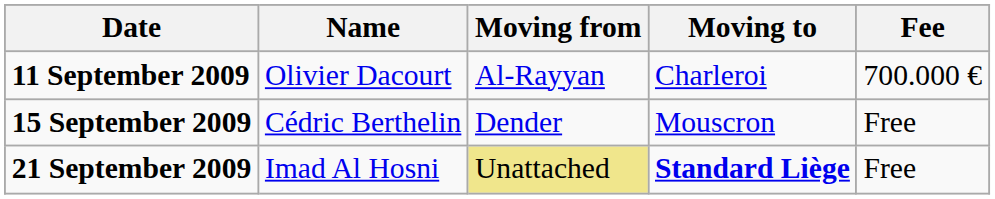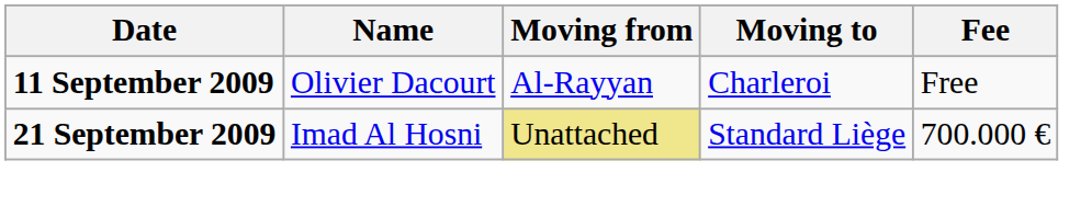11 September 2009 | Fee: 700.000 € -> Free
- row: 15 September 2009 | Cédric Berthelin | Dender | Mouscron | Free
21 September 2009 | Moving to: bold -> normal
21 September 2009 | Fee: Free -> 700.000 €
